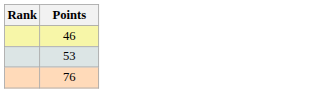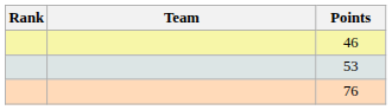+ column: Team
